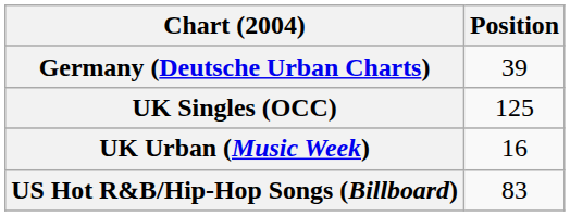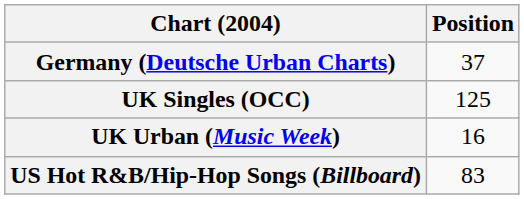Germany (Deutsche Urban Charts) | Position: 39 -> 37
